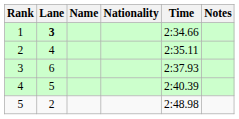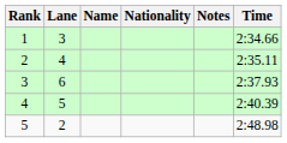columns swapped: Time <-> Notes
1 | Lane: bold -> normal
